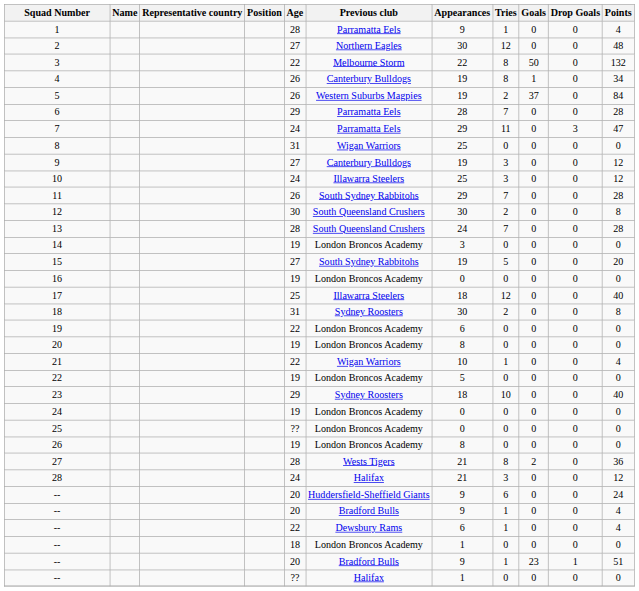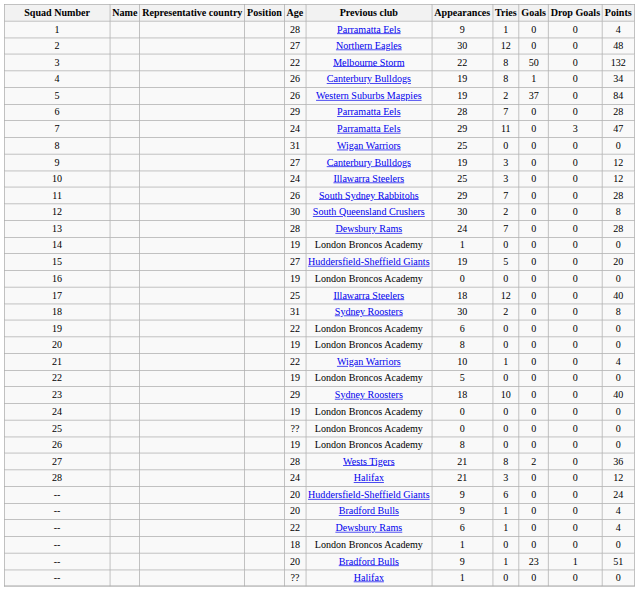13 | Previous club: South Queensland Crushers -> Dewsbury Rams
14 | Appearances: 3 -> 1
15 | Previous club: South Sydney Rabbitohs -> Huddersfield-Sheffield Giants
